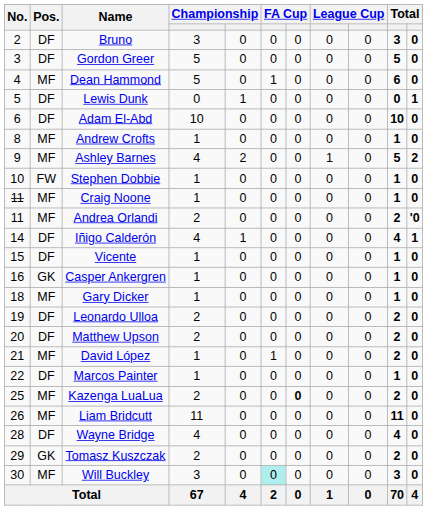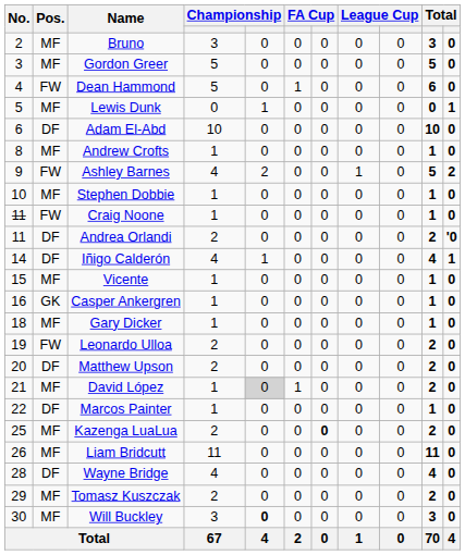Bruno | Pos.: DF -> MF
Gordon Greer | Pos.: DF -> MF
Dean Hammond | Pos.: MF -> FW
Lewis Dunk | Pos.: DF -> MF
Ashley Barnes | Pos.: MF -> FW
Stephen Dobbie | Pos.: FW -> MF
Craig Noone | Pos.: MF -> FW
Andrea Orlandi | Pos.: MF -> DF
Vicente | Pos.: DF -> MF
Leonardo Ulloa | Pos.: DF -> FW
David López | column 5: no background -> lightgrey background
Tomasz Kuszczak | Pos.: GK -> MF
Will Buckley | column 5: normal -> bold
Will Buckley | column 6: paleturquoise background -> no background
